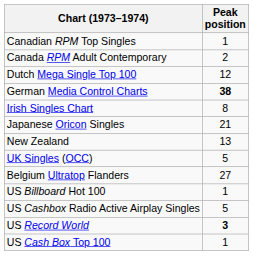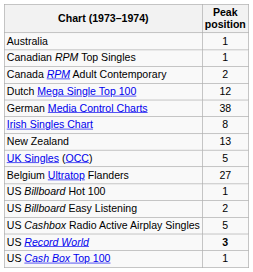+ row: Australia | 1
German Media Control Charts | Peak position: bold -> normal
- row: Japanese Oricon Singles | 21
+ row: US Billboard Easy Listening | 2
